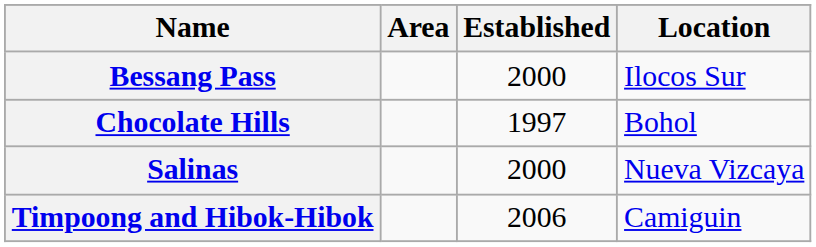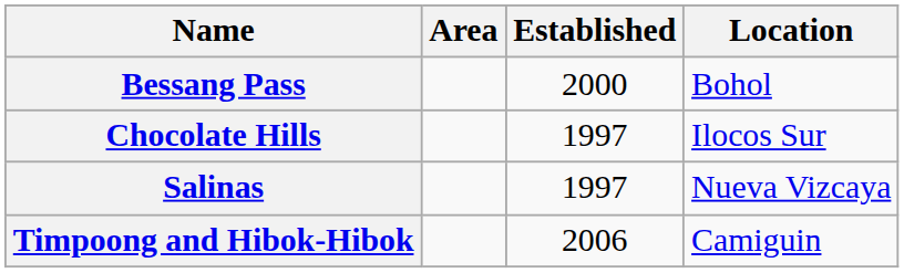Bessang Pass | Location: Ilocos Sur -> Bohol
Chocolate Hills | Location: Bohol -> Ilocos Sur
Salinas | Established: 2000 -> 1997
